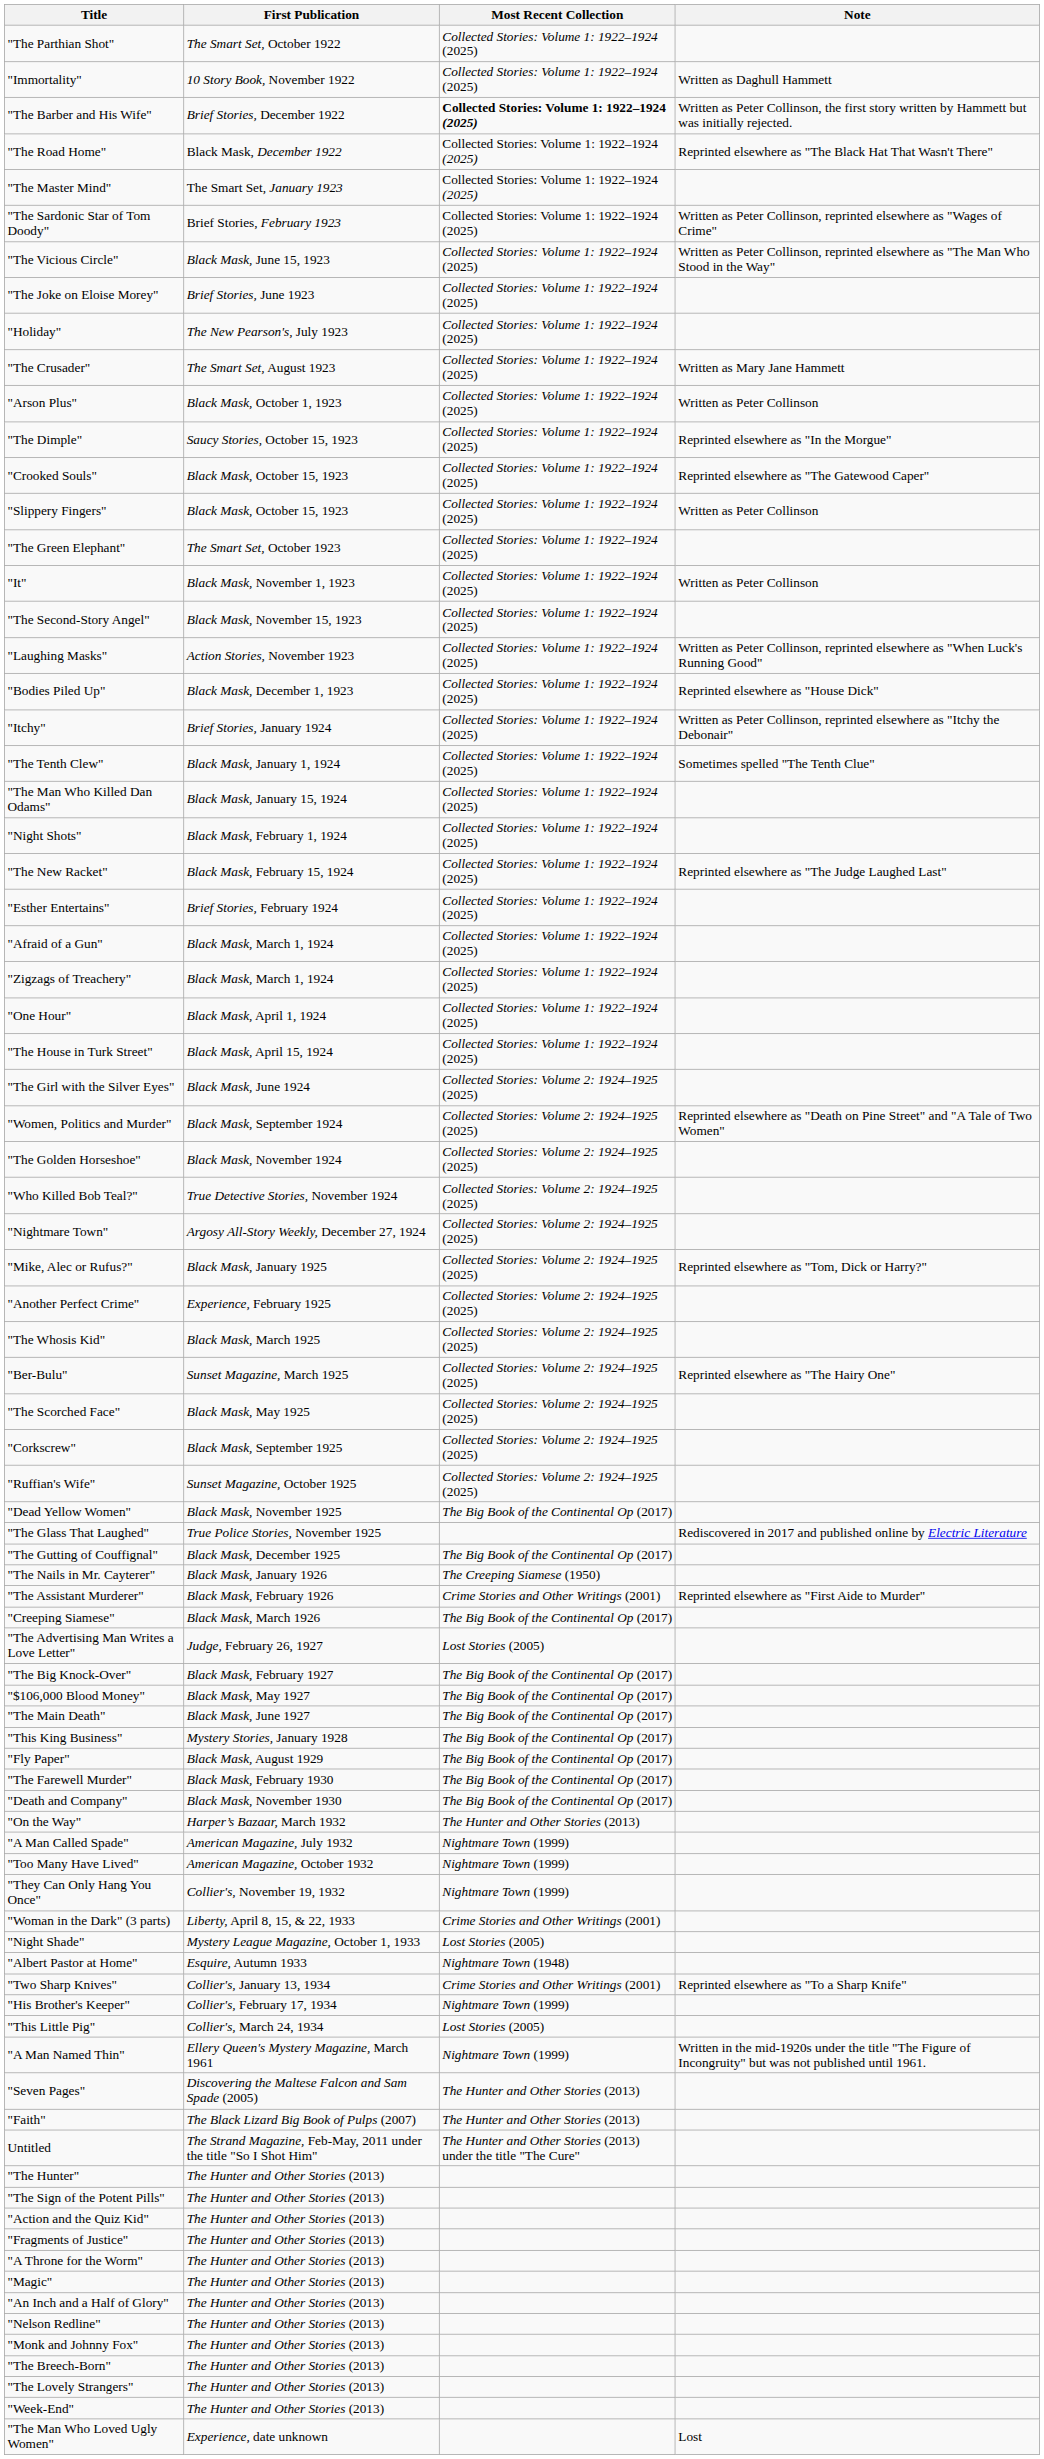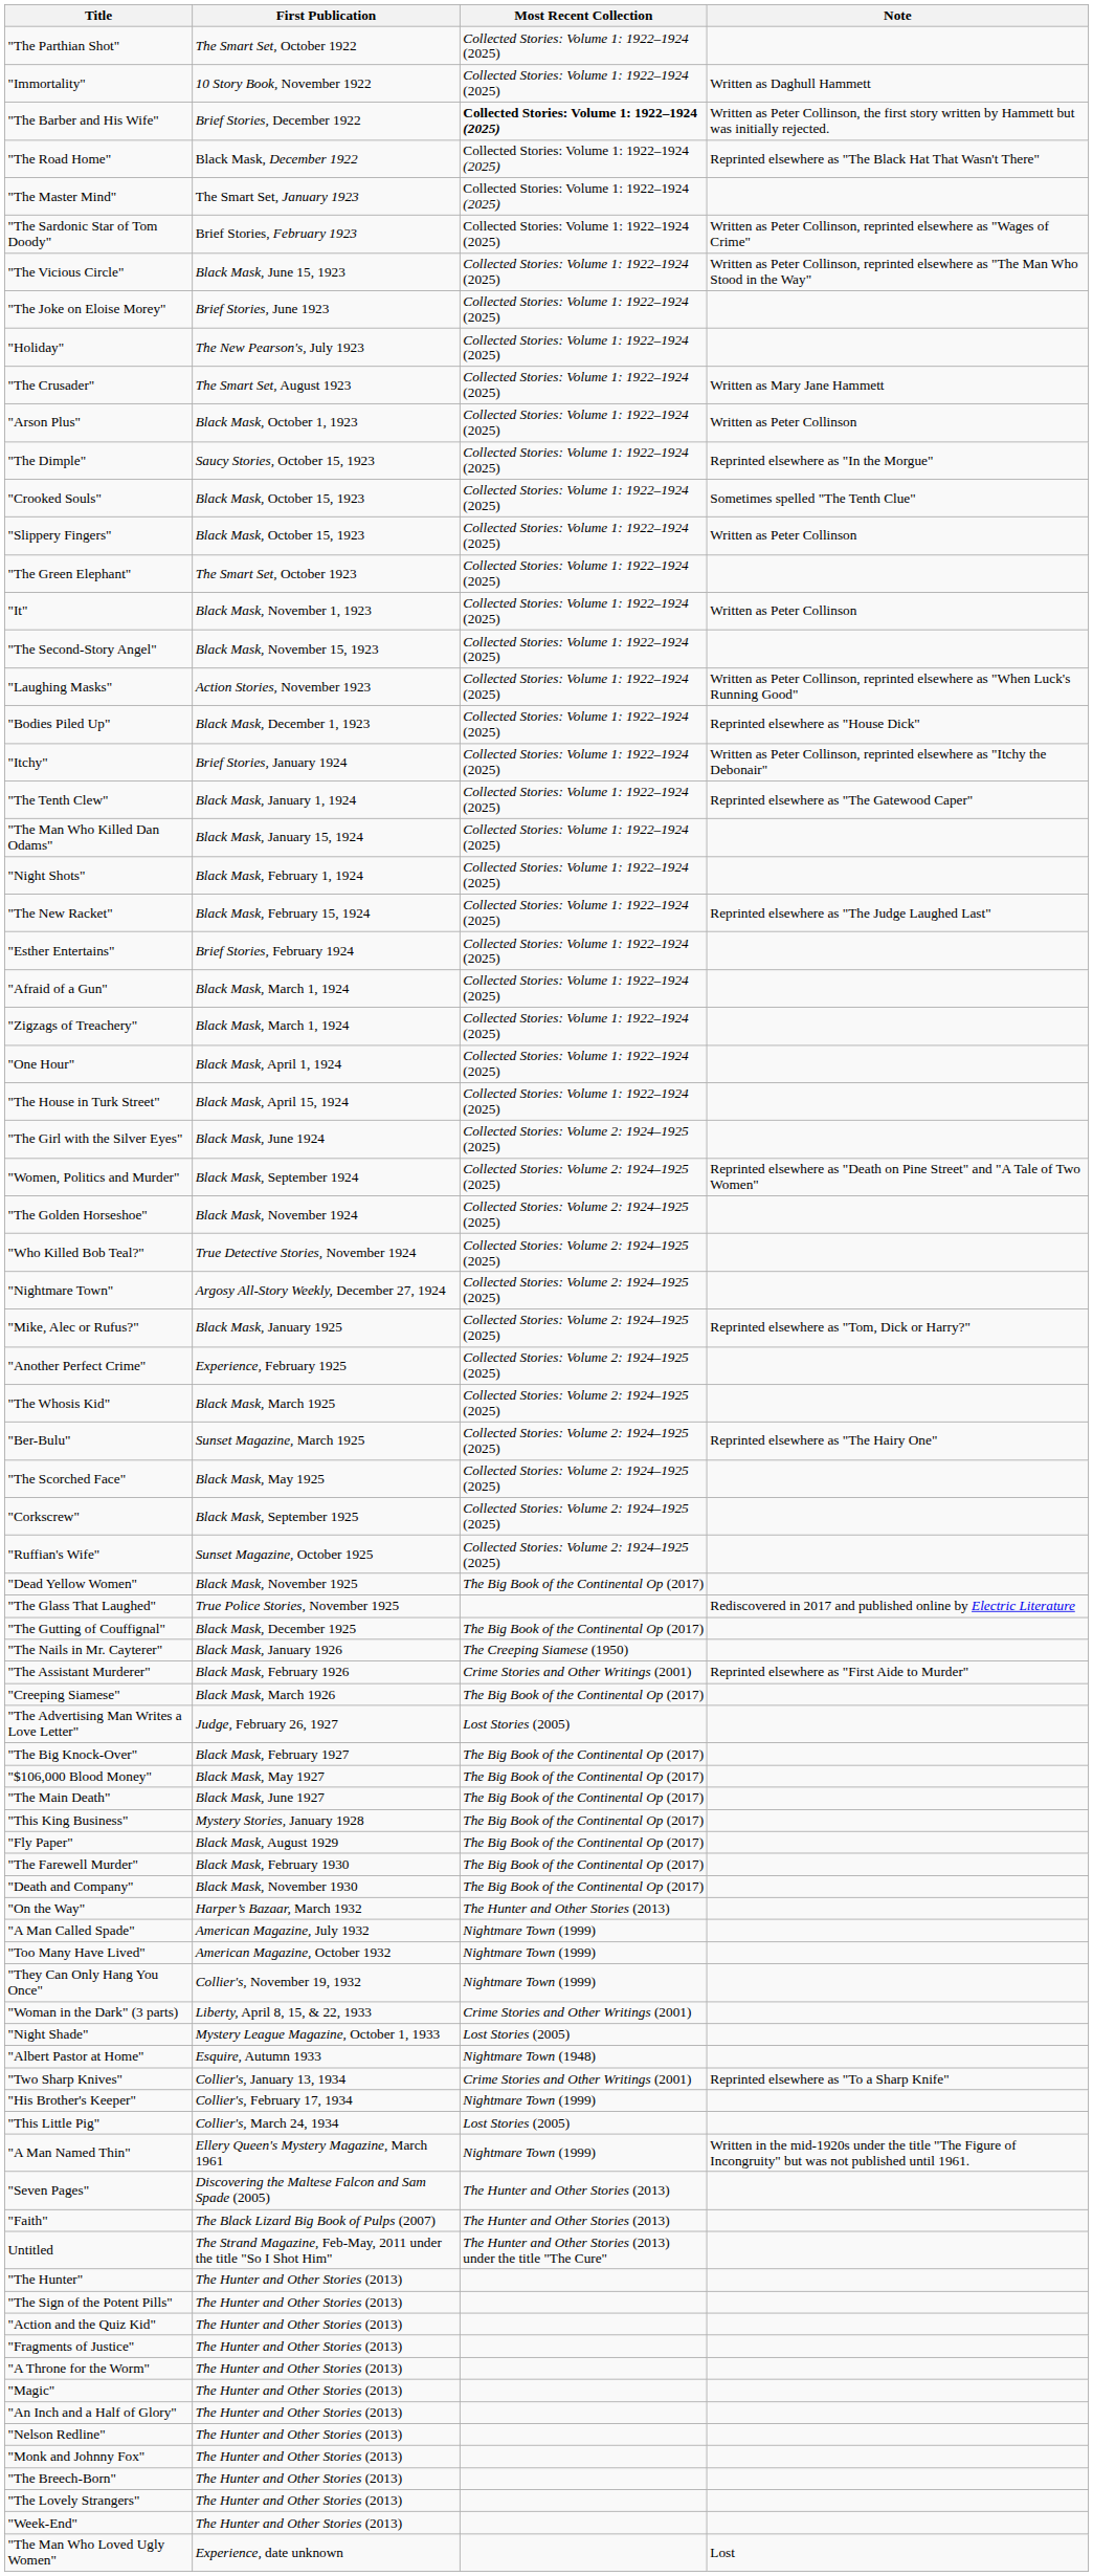"Crooked Souls" | Note: Reprinted elsewhere as "The Gatewood Caper" -> Sometimes spelled "The Tenth Clue"
"The Tenth Clew" | Note: Sometimes spelled "The Tenth Clue" -> Reprinted elsewhere as "The Gatewood Caper"
